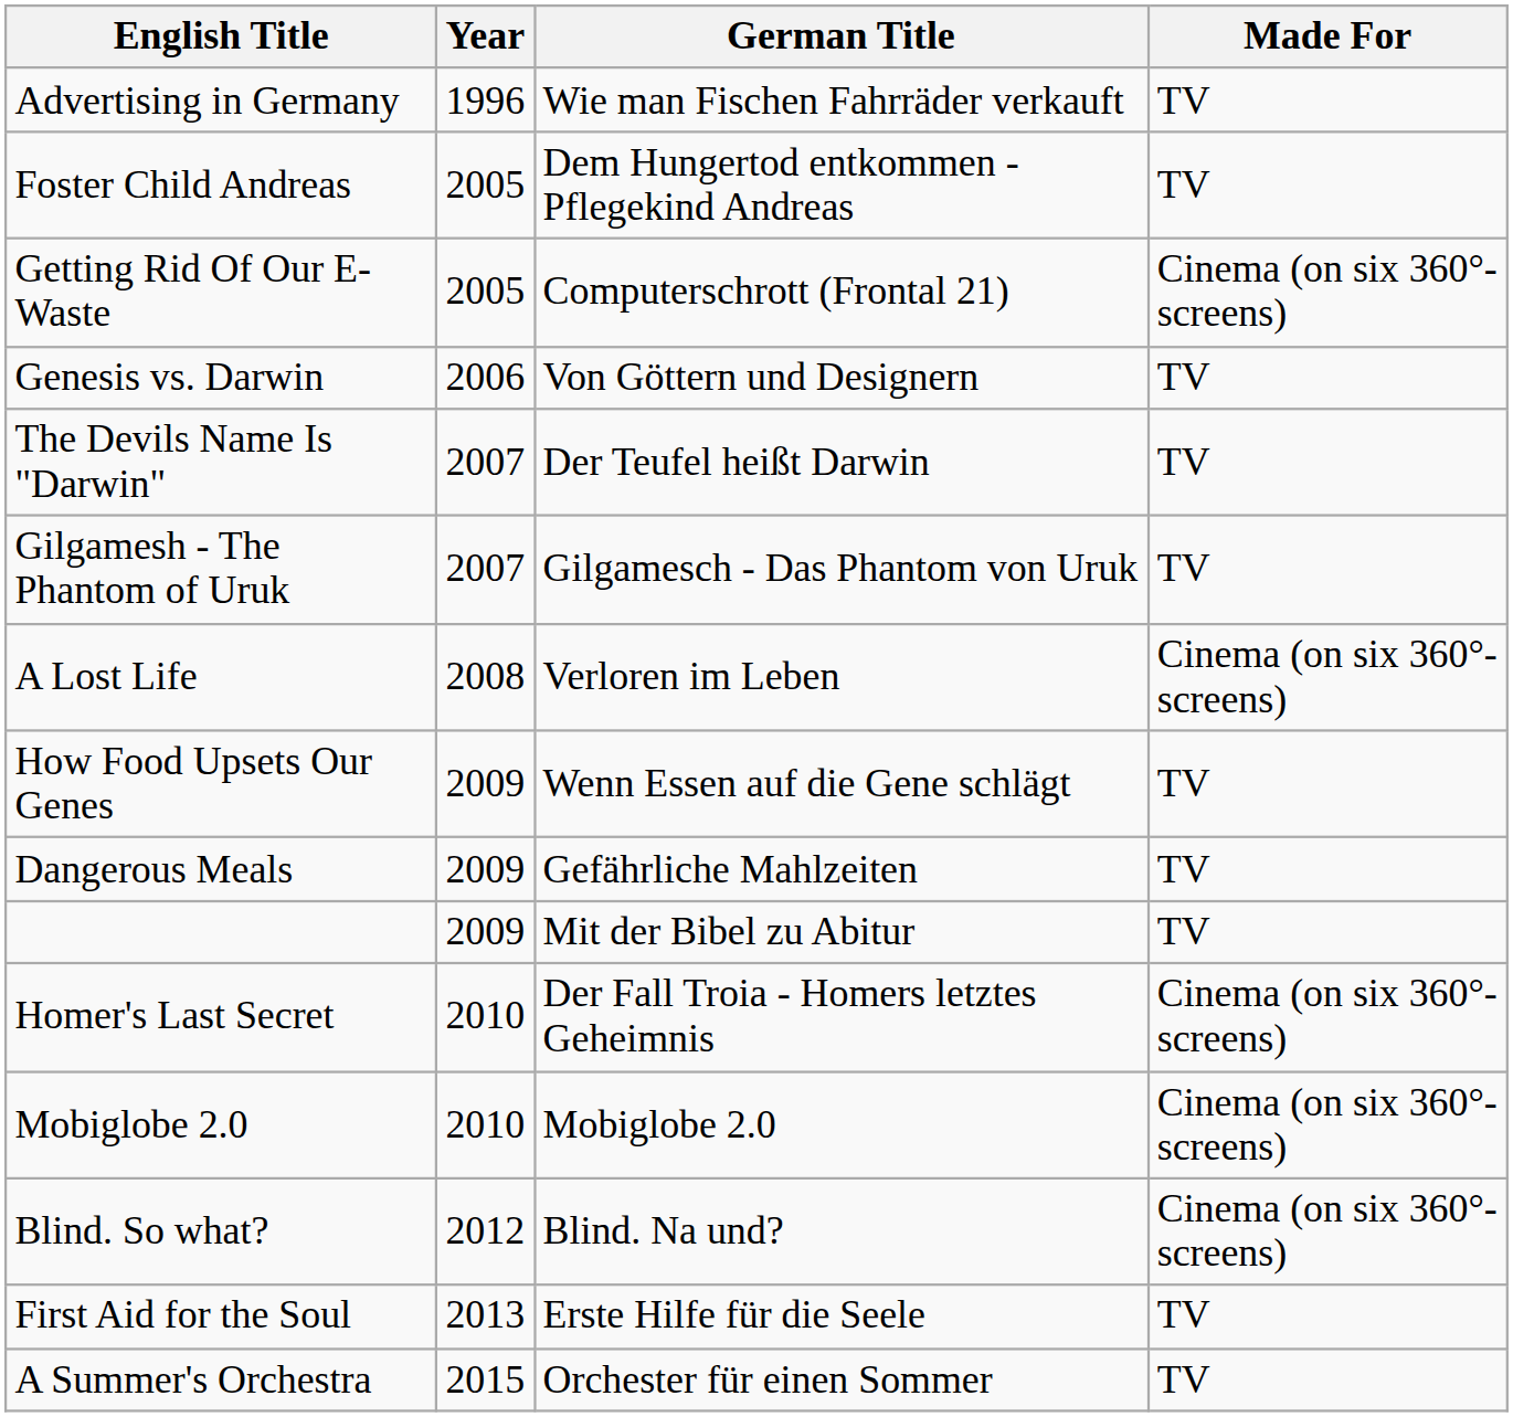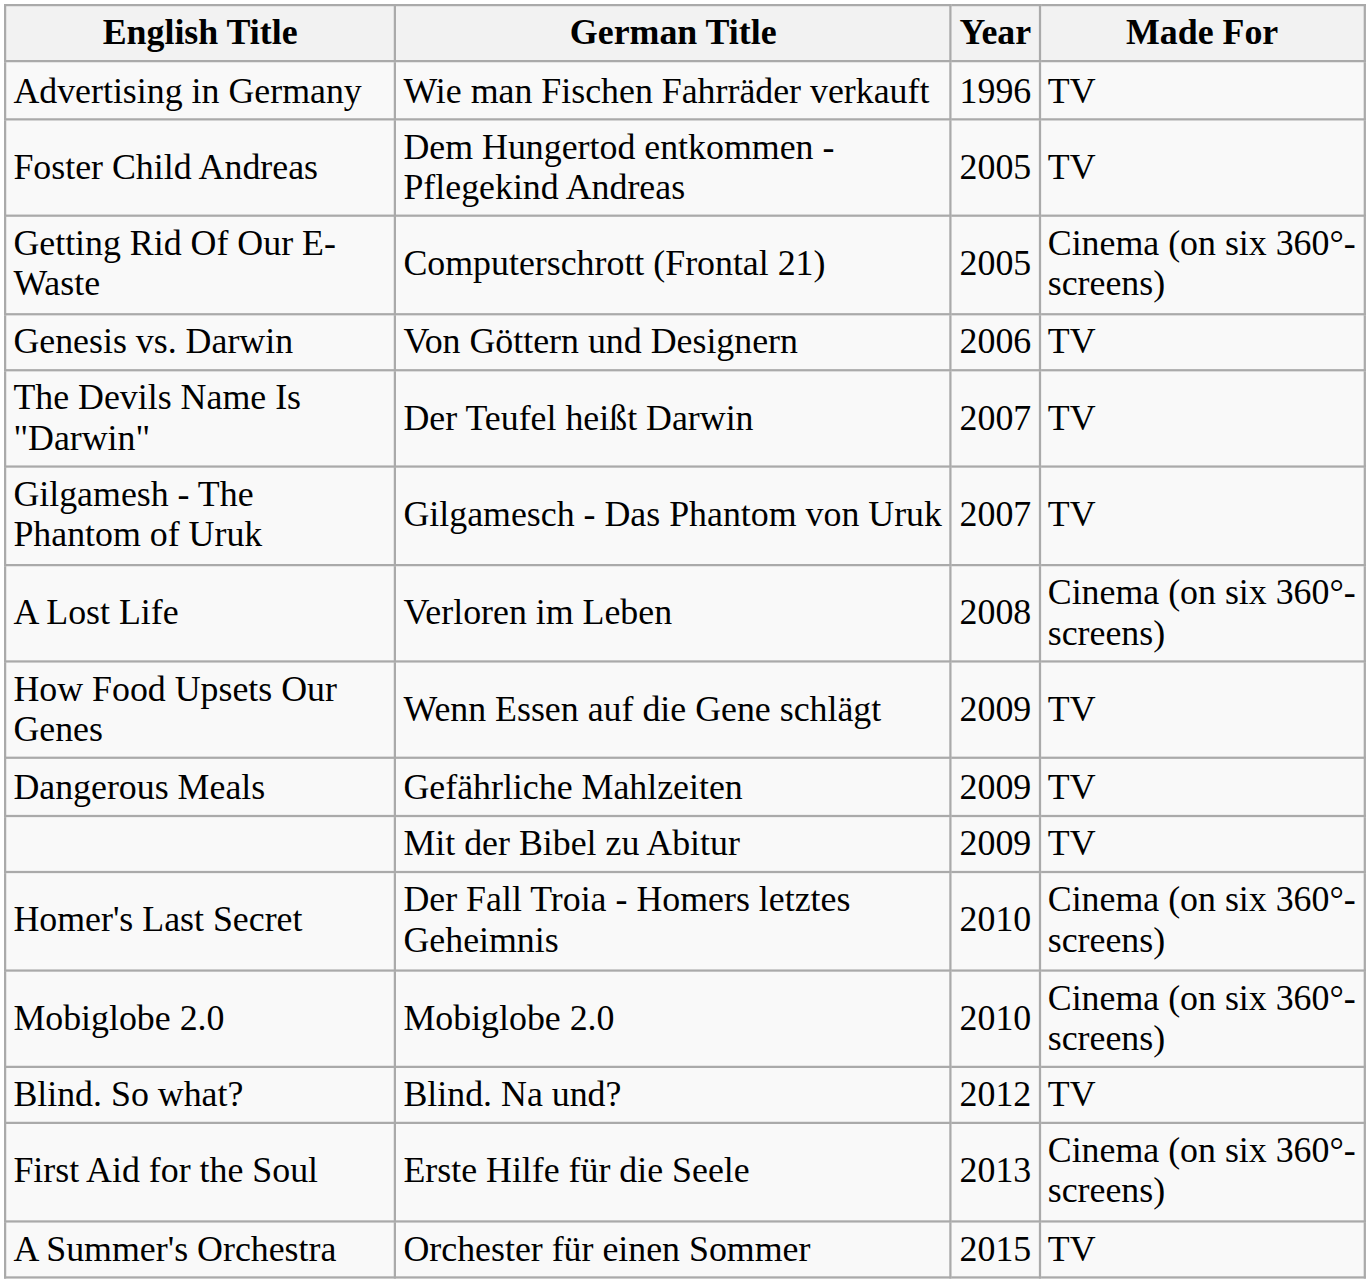columns swapped: German Title <-> Year
Blind. So what? | Made For: Cinema (on six 360°-screens) -> TV
First Aid for the Soul | Made For: TV -> Cinema (on six 360°-screens)
